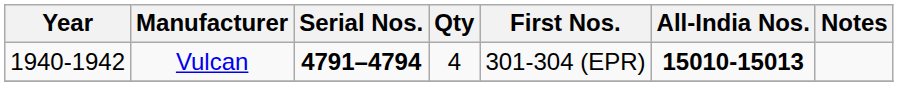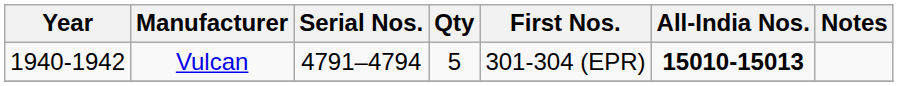Vulcan | Serial Nos.: bold -> normal
Vulcan | Qty: 4 -> 5
